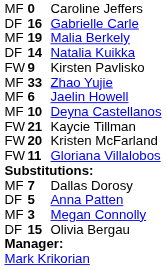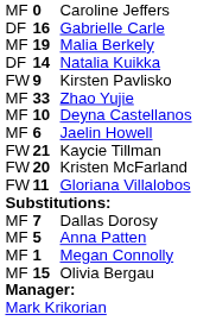rows swapped: Jaelin Howell <-> Deyna Castellanos
Anna Patten | column 1: DF -> MF
Megan Connolly | column 2: 3 -> 1
Olivia Bergau | column 1: DF -> MF
